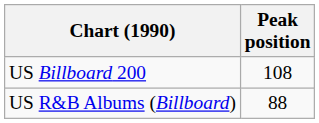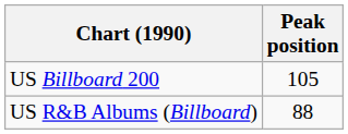US Billboard 200 | Peak position: 108 -> 105
